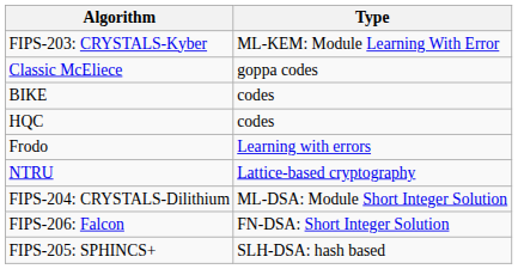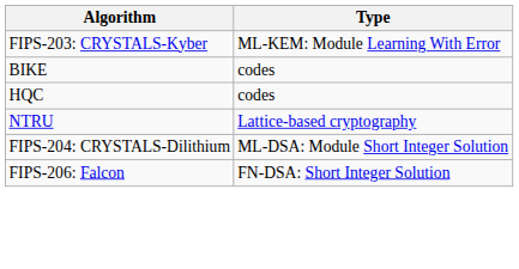- row: Classic McEliece | goppa codes
- row: Frodo | Learning with errors
- row: FIPS-205: SPHINCS+ | SLH-DSA: hash based
